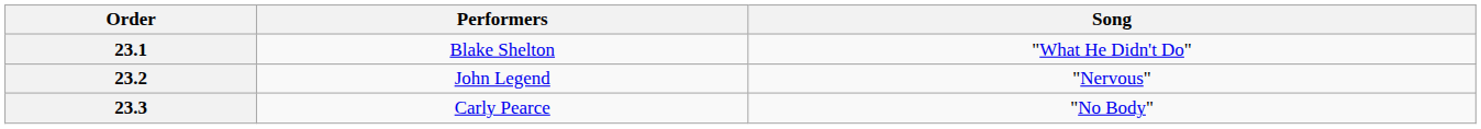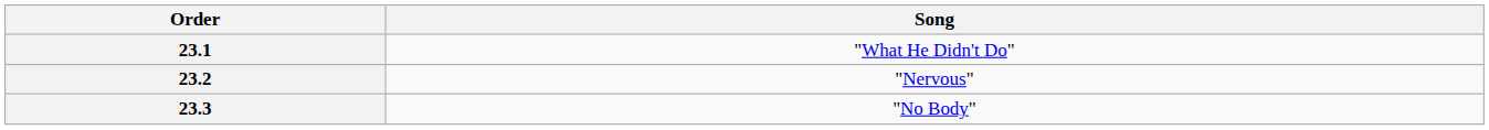- column: Performers | Blake Shelton | John Legend | Carly Pearce
